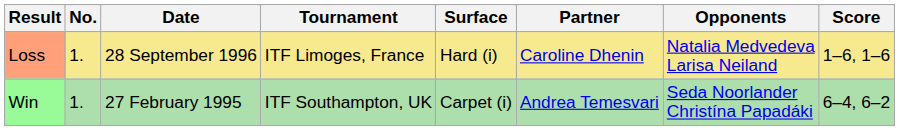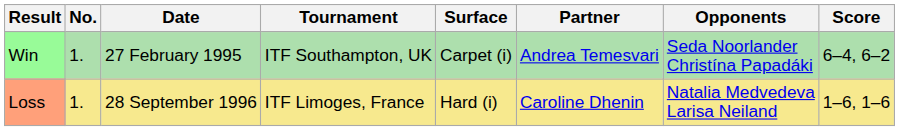rows swapped: Win <-> Loss
